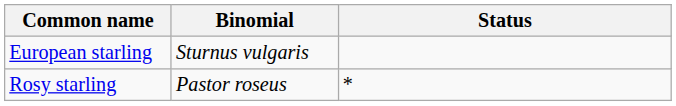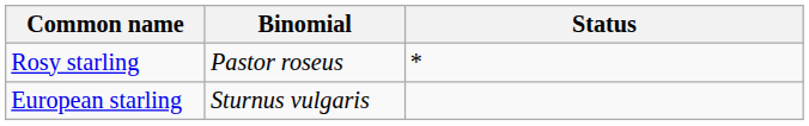rows swapped: European starling <-> Rosy starling
